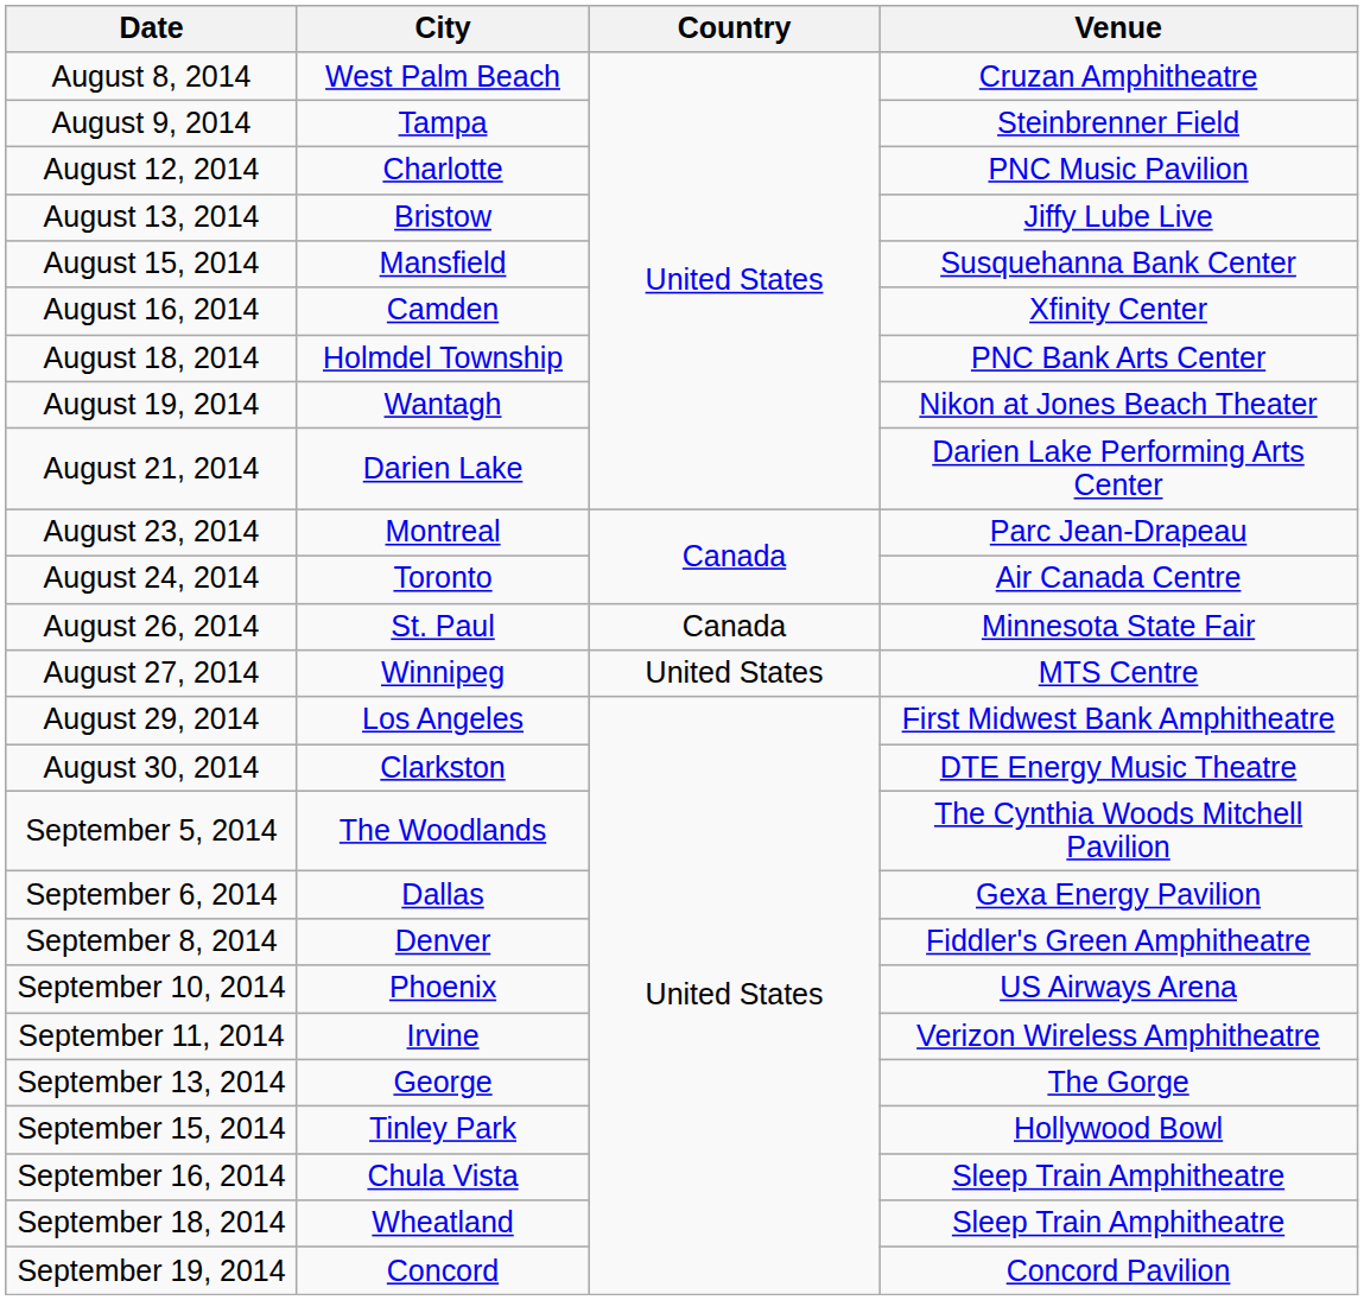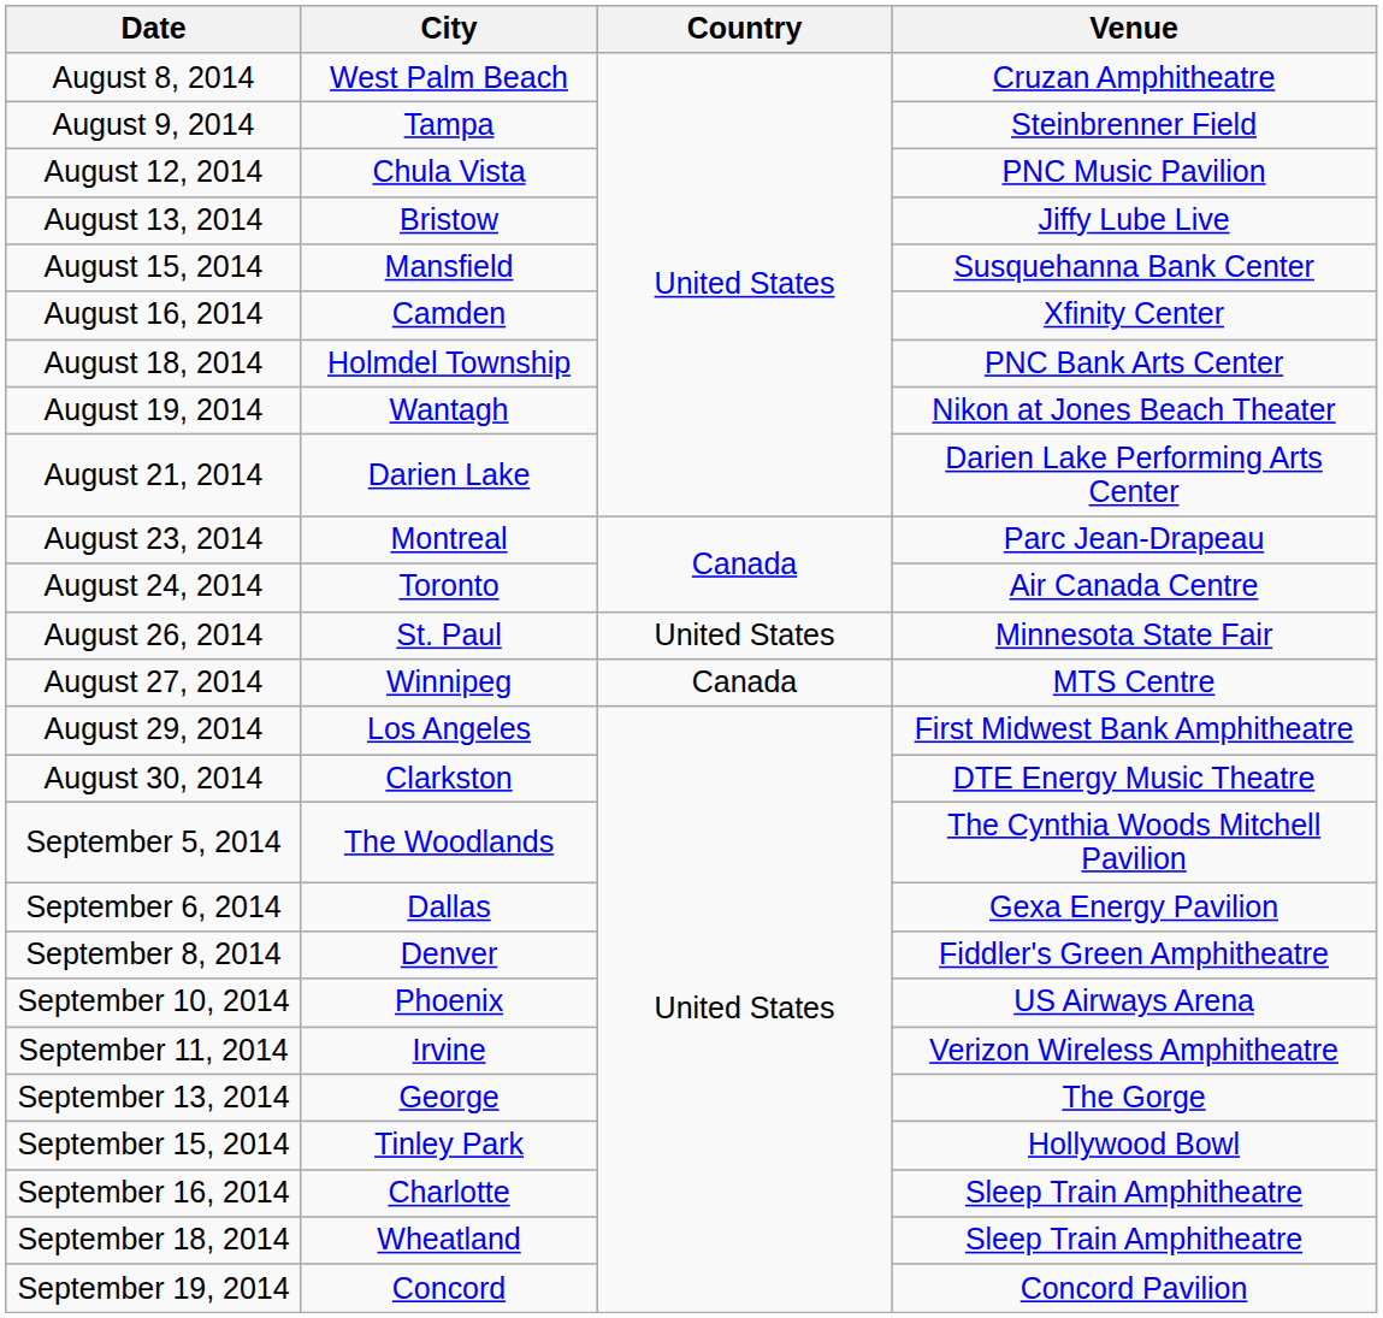August 12, 2014 | City: Charlotte -> Chula Vista
August 26, 2014 | Country: Canada -> United States
August 27, 2014 | Country: United States -> Canada
September 16, 2014 | City: Chula Vista -> Charlotte
